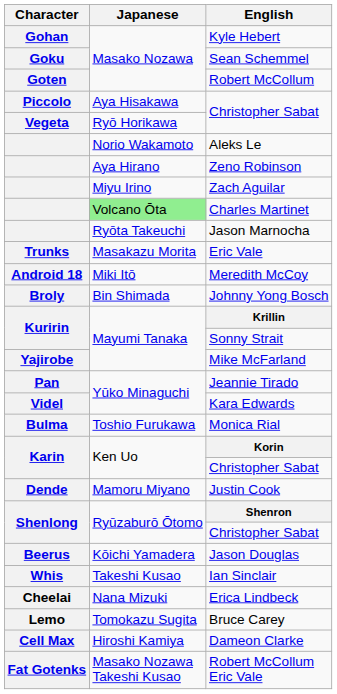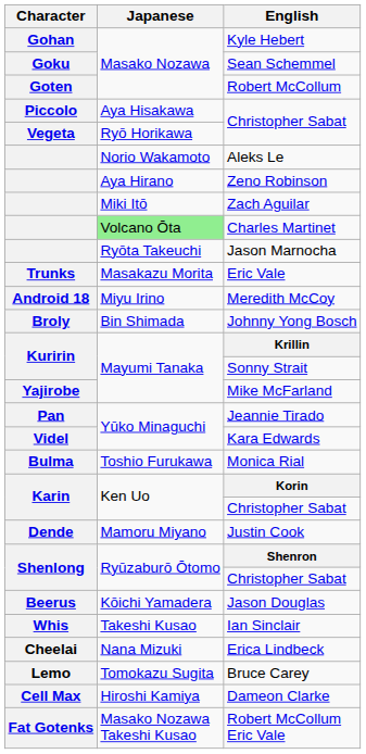Zach Aguilar | Japanese: Miyu Irino -> Miki Itō
Meredith McCoy | Japanese: Miki Itō -> Miyu Irino
